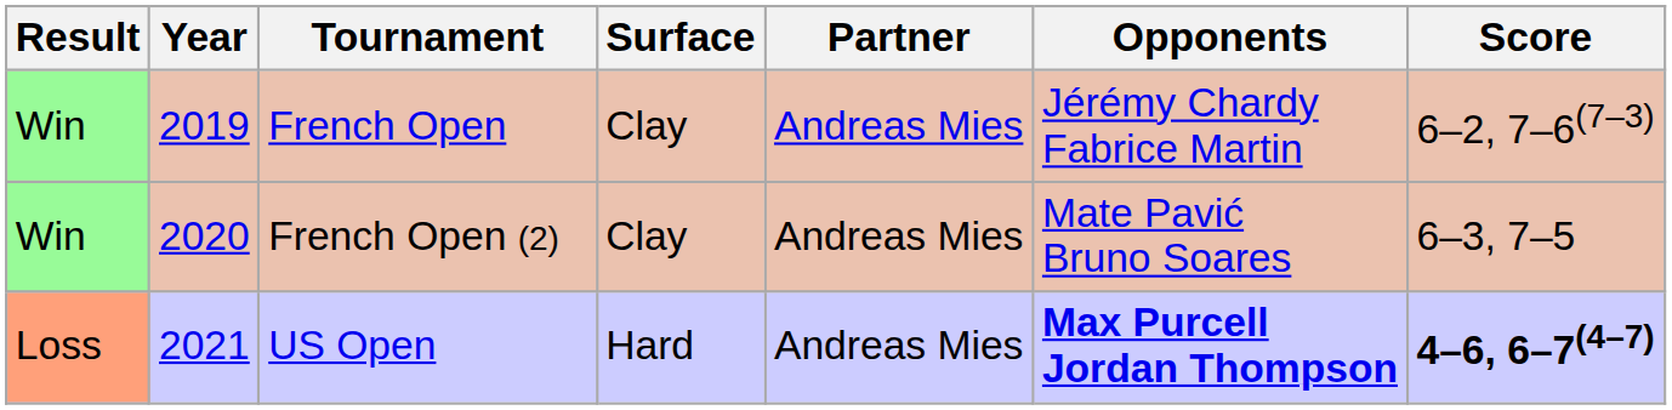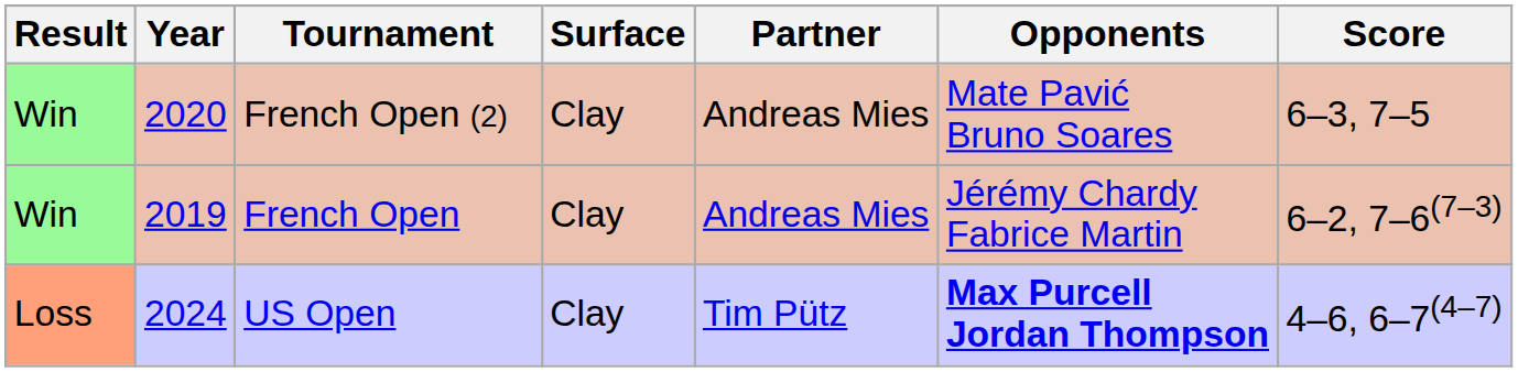rows swapped: French Open <-> French Open (2)
US Open | Year: 2021 -> 2024
US Open | Surface: Hard -> Clay
US Open | Partner: Andreas Mies -> Tim Pütz
US Open | Score: bold -> normal
